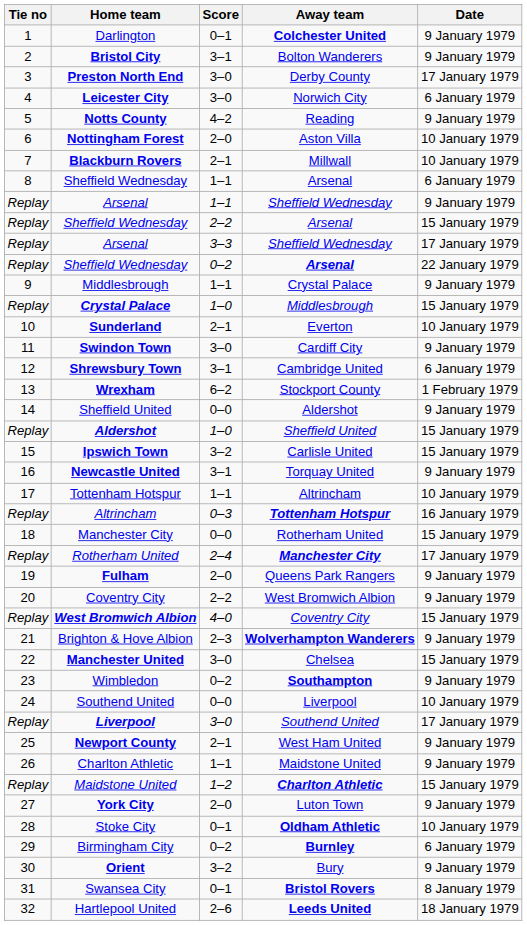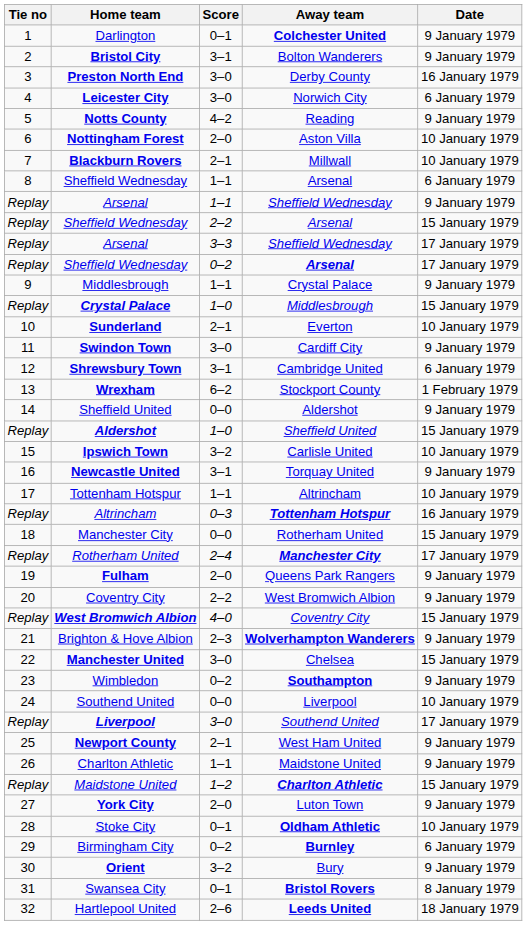Preston North End | Date: 17 January 1979 -> 16 January 1979
Sheffield Wednesday / 0–2 | Date: 22 January 1979 -> 17 January 1979
Ipswich Town | Date: 15 January 1979 -> 10 January 1979
